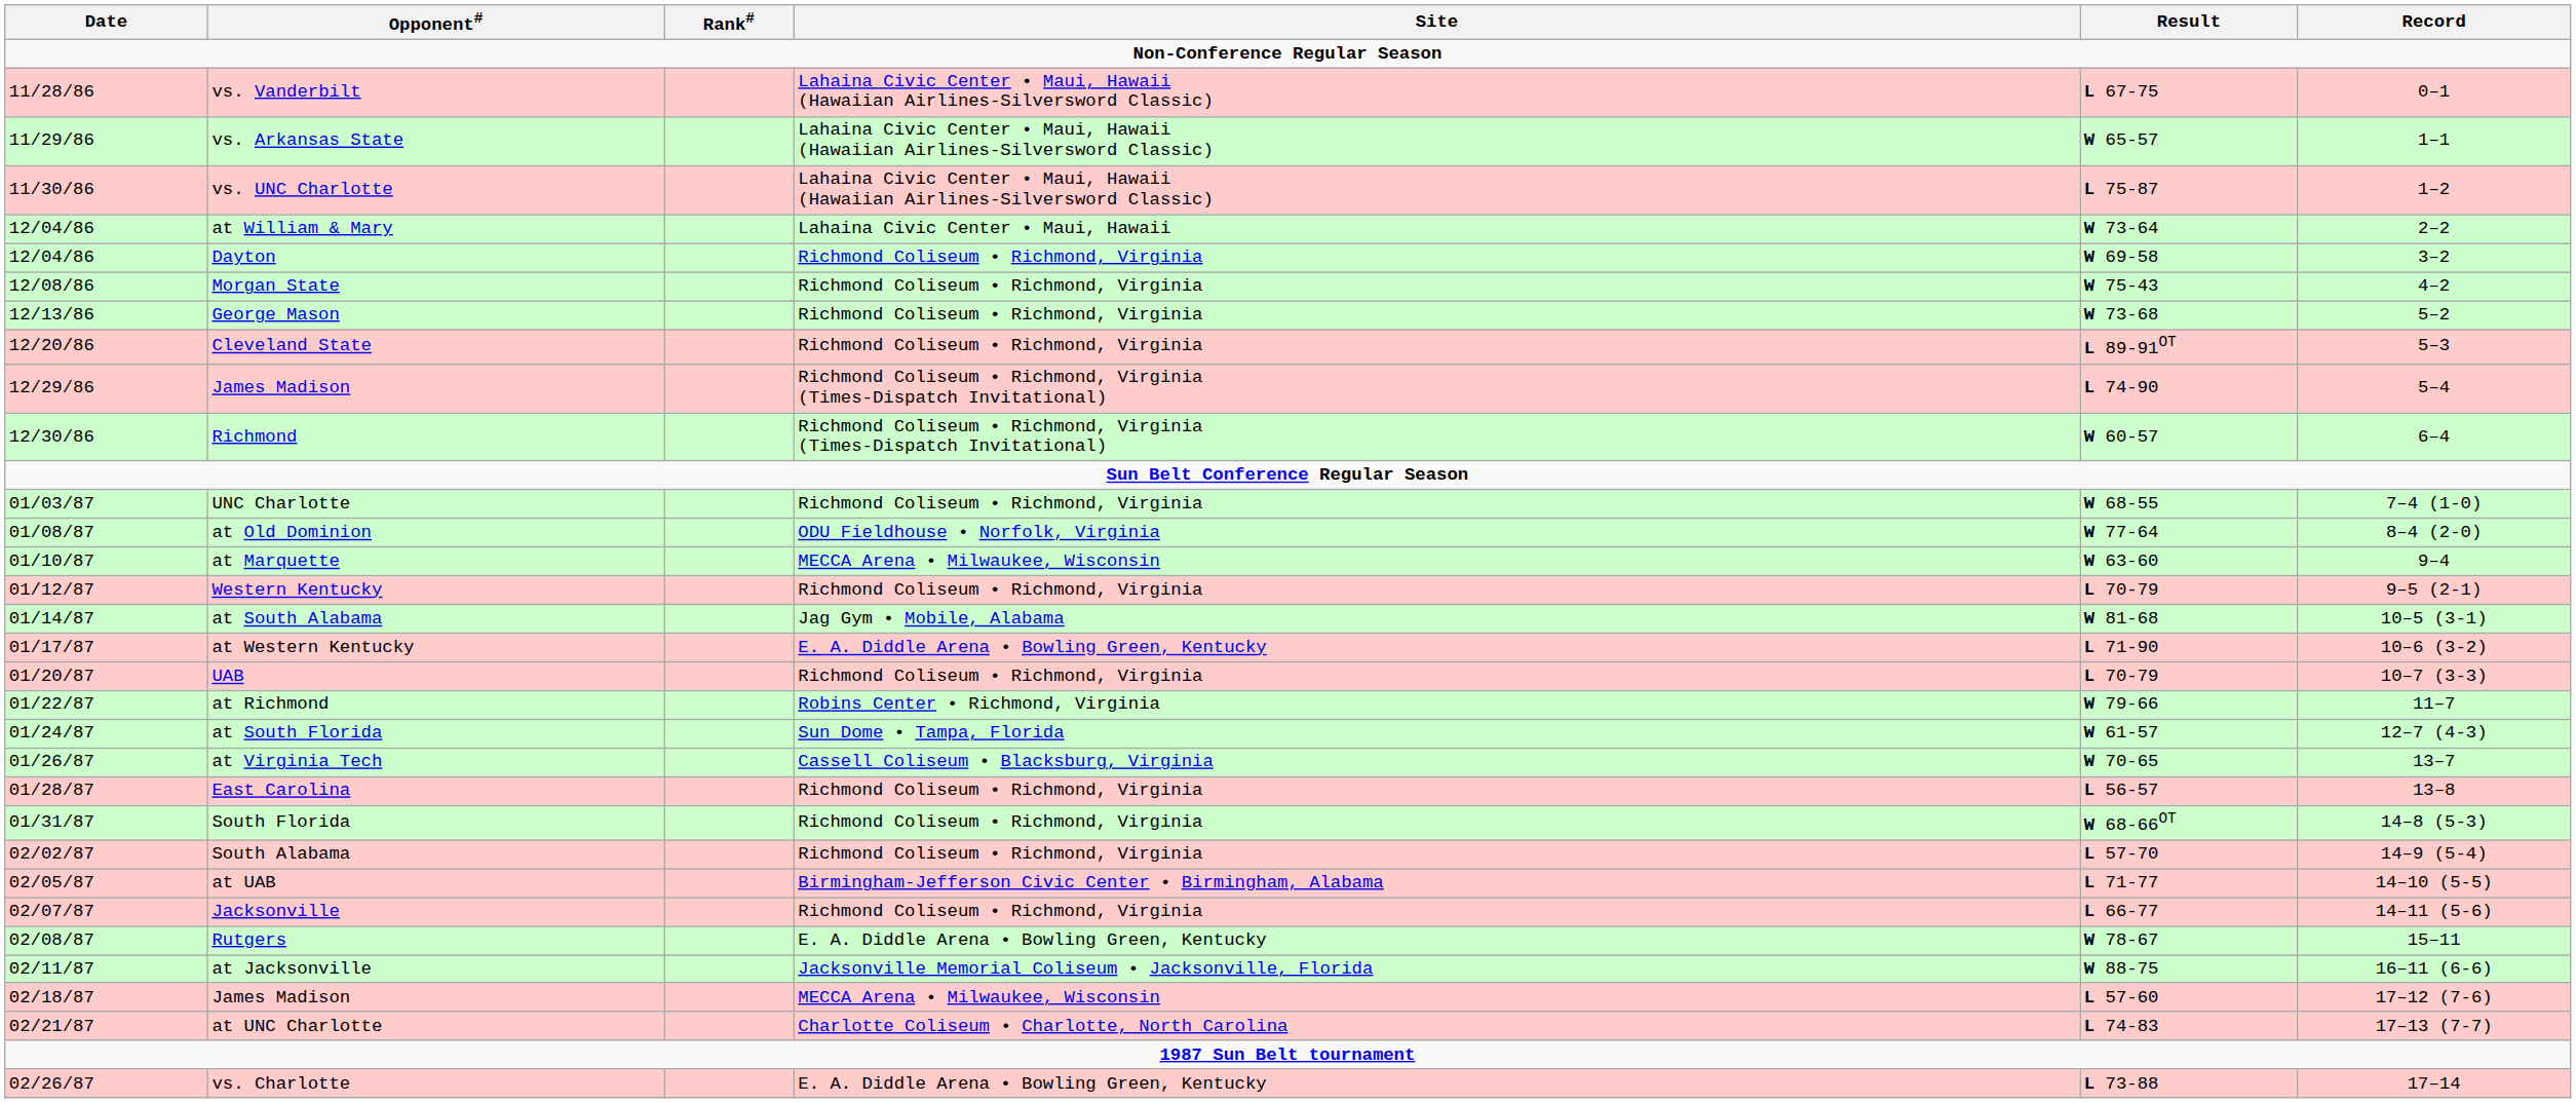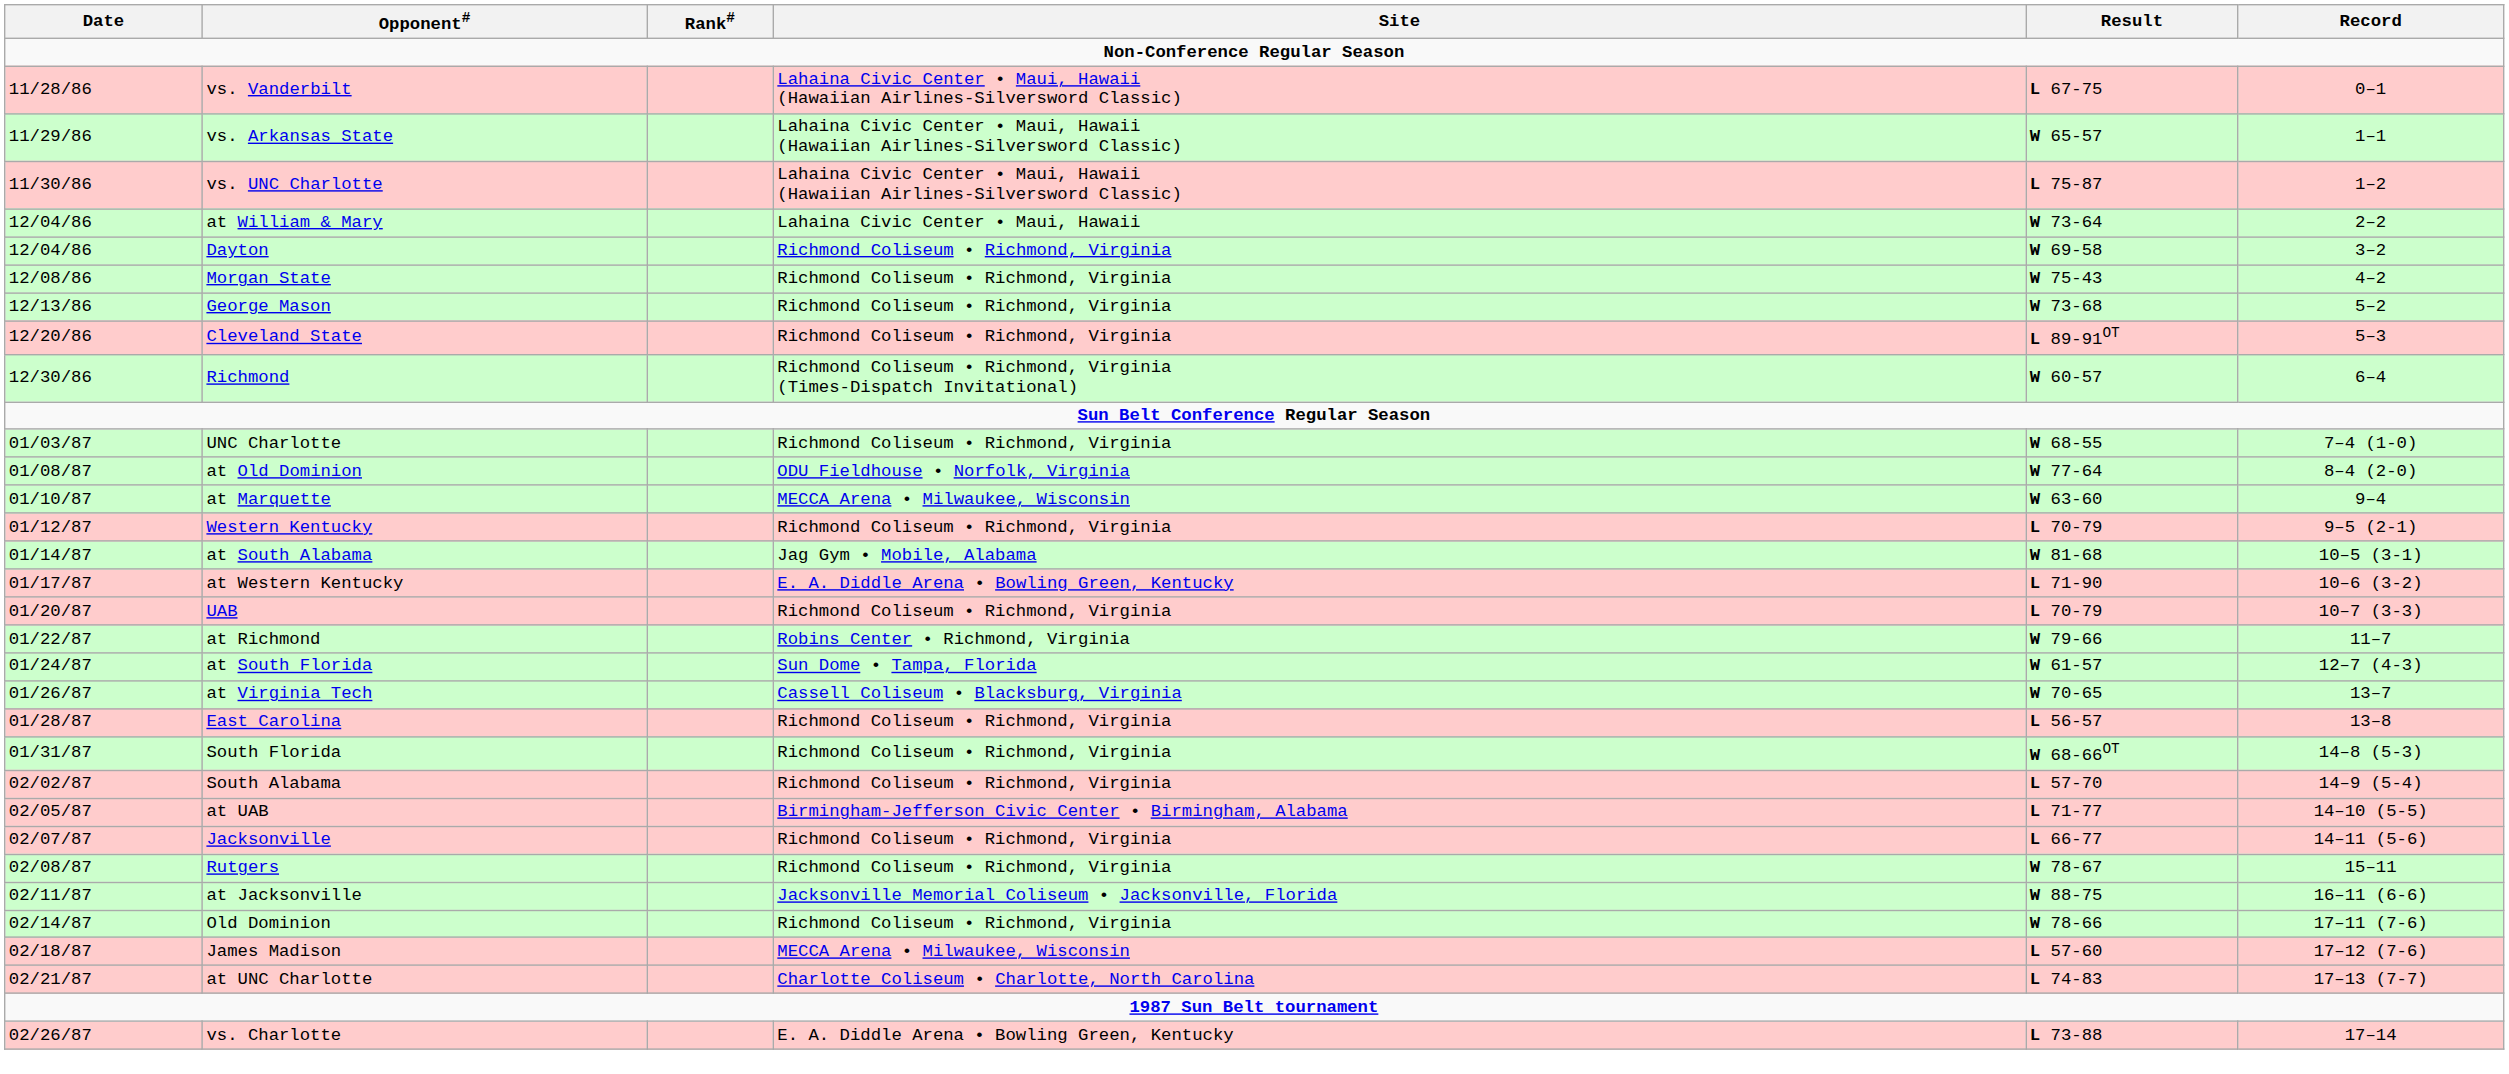- row: 12/29/86 | James Madison | Richmond Coliseum • Richmond, Virginia (Times-Dispatch Invitational) | L 74-90 | 5–4
Rutgers | Site: E. A. Diddle Arena • Bowling Green, Kentucky -> Richmond Coliseum • Richmond, Virginia
+ row: 02/14/87 | Old Dominion | Richmond Coliseum • Richmond, Virginia | W 78-66 | 17–11 (7-6)
